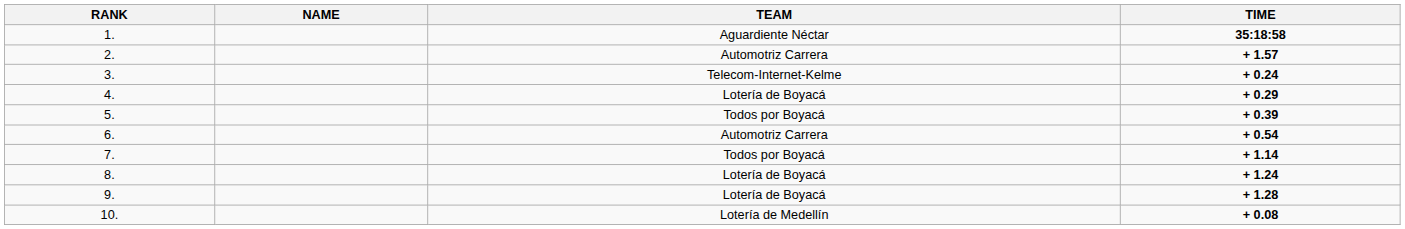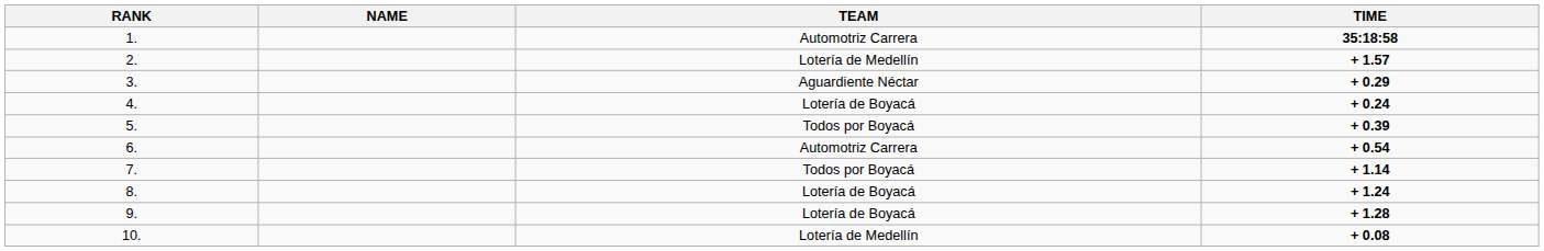1. | TEAM: Aguardiente Néctar -> Automotriz Carrera
2. | TEAM: Automotriz Carrera -> Lotería de Medellín
3. | TEAM: Telecom-Internet-Kelme -> Aguardiente Néctar
3. | TIME: + 0.24 -> + 0.29
4. | TIME: + 0.29 -> + 0.24
